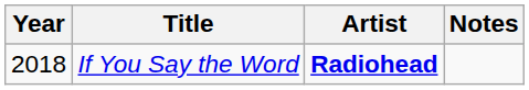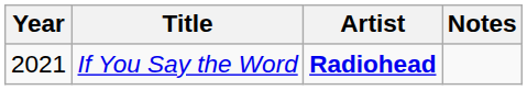If You Say the Word | Year: 2018 -> 2021
